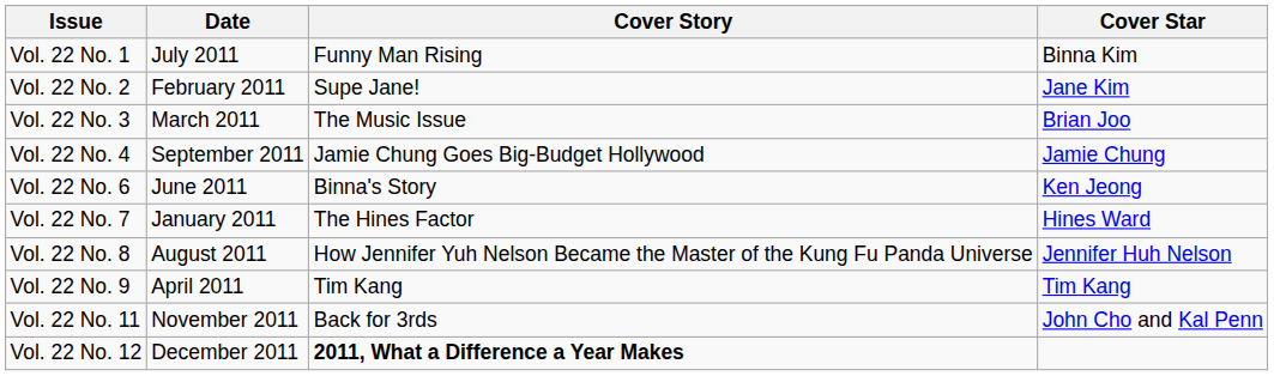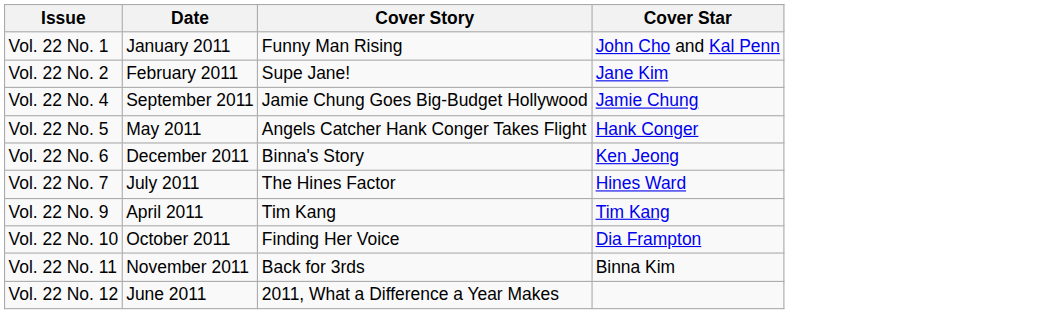Vol. 22 No. 1 | Date: July 2011 -> January 2011
Vol. 22 No. 1 | Cover Star: Binna Kim -> John Cho and Kal Penn
- row: Vol. 22 No. 3 | March 2011 | The Music Issue | Brian Joo
+ row: Vol. 22 No. 5 | May 2011 | Angels Catcher Hank Conger Takes Flight | Hank Conger
Vol. 22 No. 6 | Date: June 2011 -> December 2011
Vol. 22 No. 7 | Date: January 2011 -> July 2011
- row: Vol. 22 No. 8 | August 2011 | How Jennifer Yuh Nelson Became the Master of the Kung Fu Panda Universe | Jennifer Huh Nelson
+ row: Vol. 22 No. 10 | October 2011 | Finding Her Voice | Dia Frampton
Vol. 22 No. 11 | Cover Star: John Cho and Kal Penn -> Binna Kim
Vol. 22 No. 12 | Date: December 2011 -> June 2011
Vol. 22 No. 12 | Cover Story: bold -> normal
